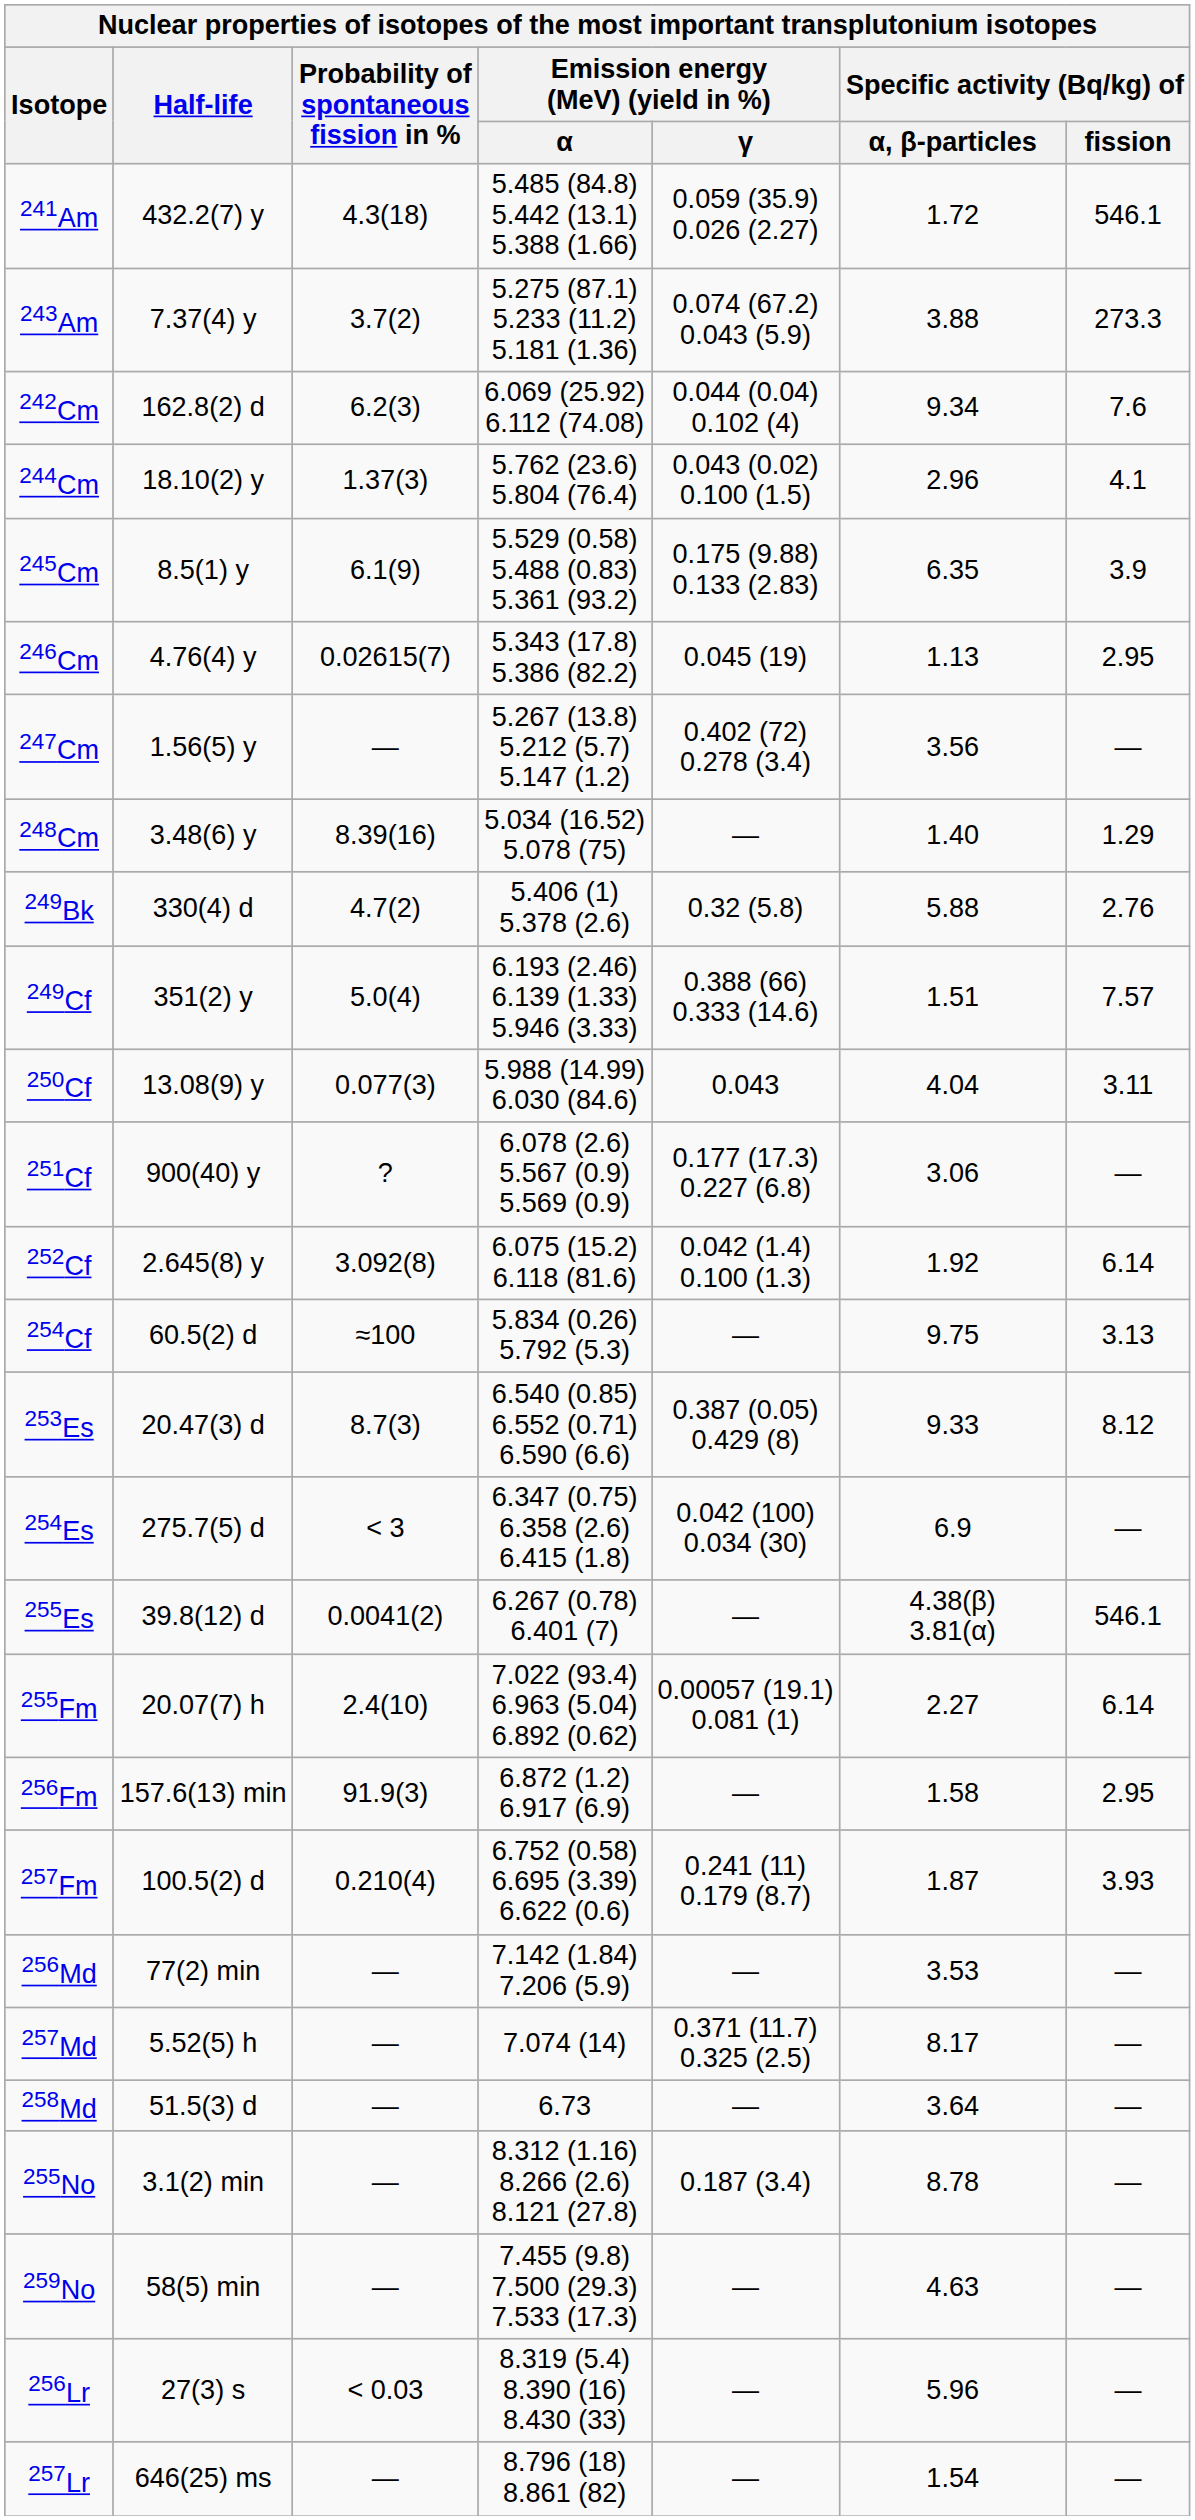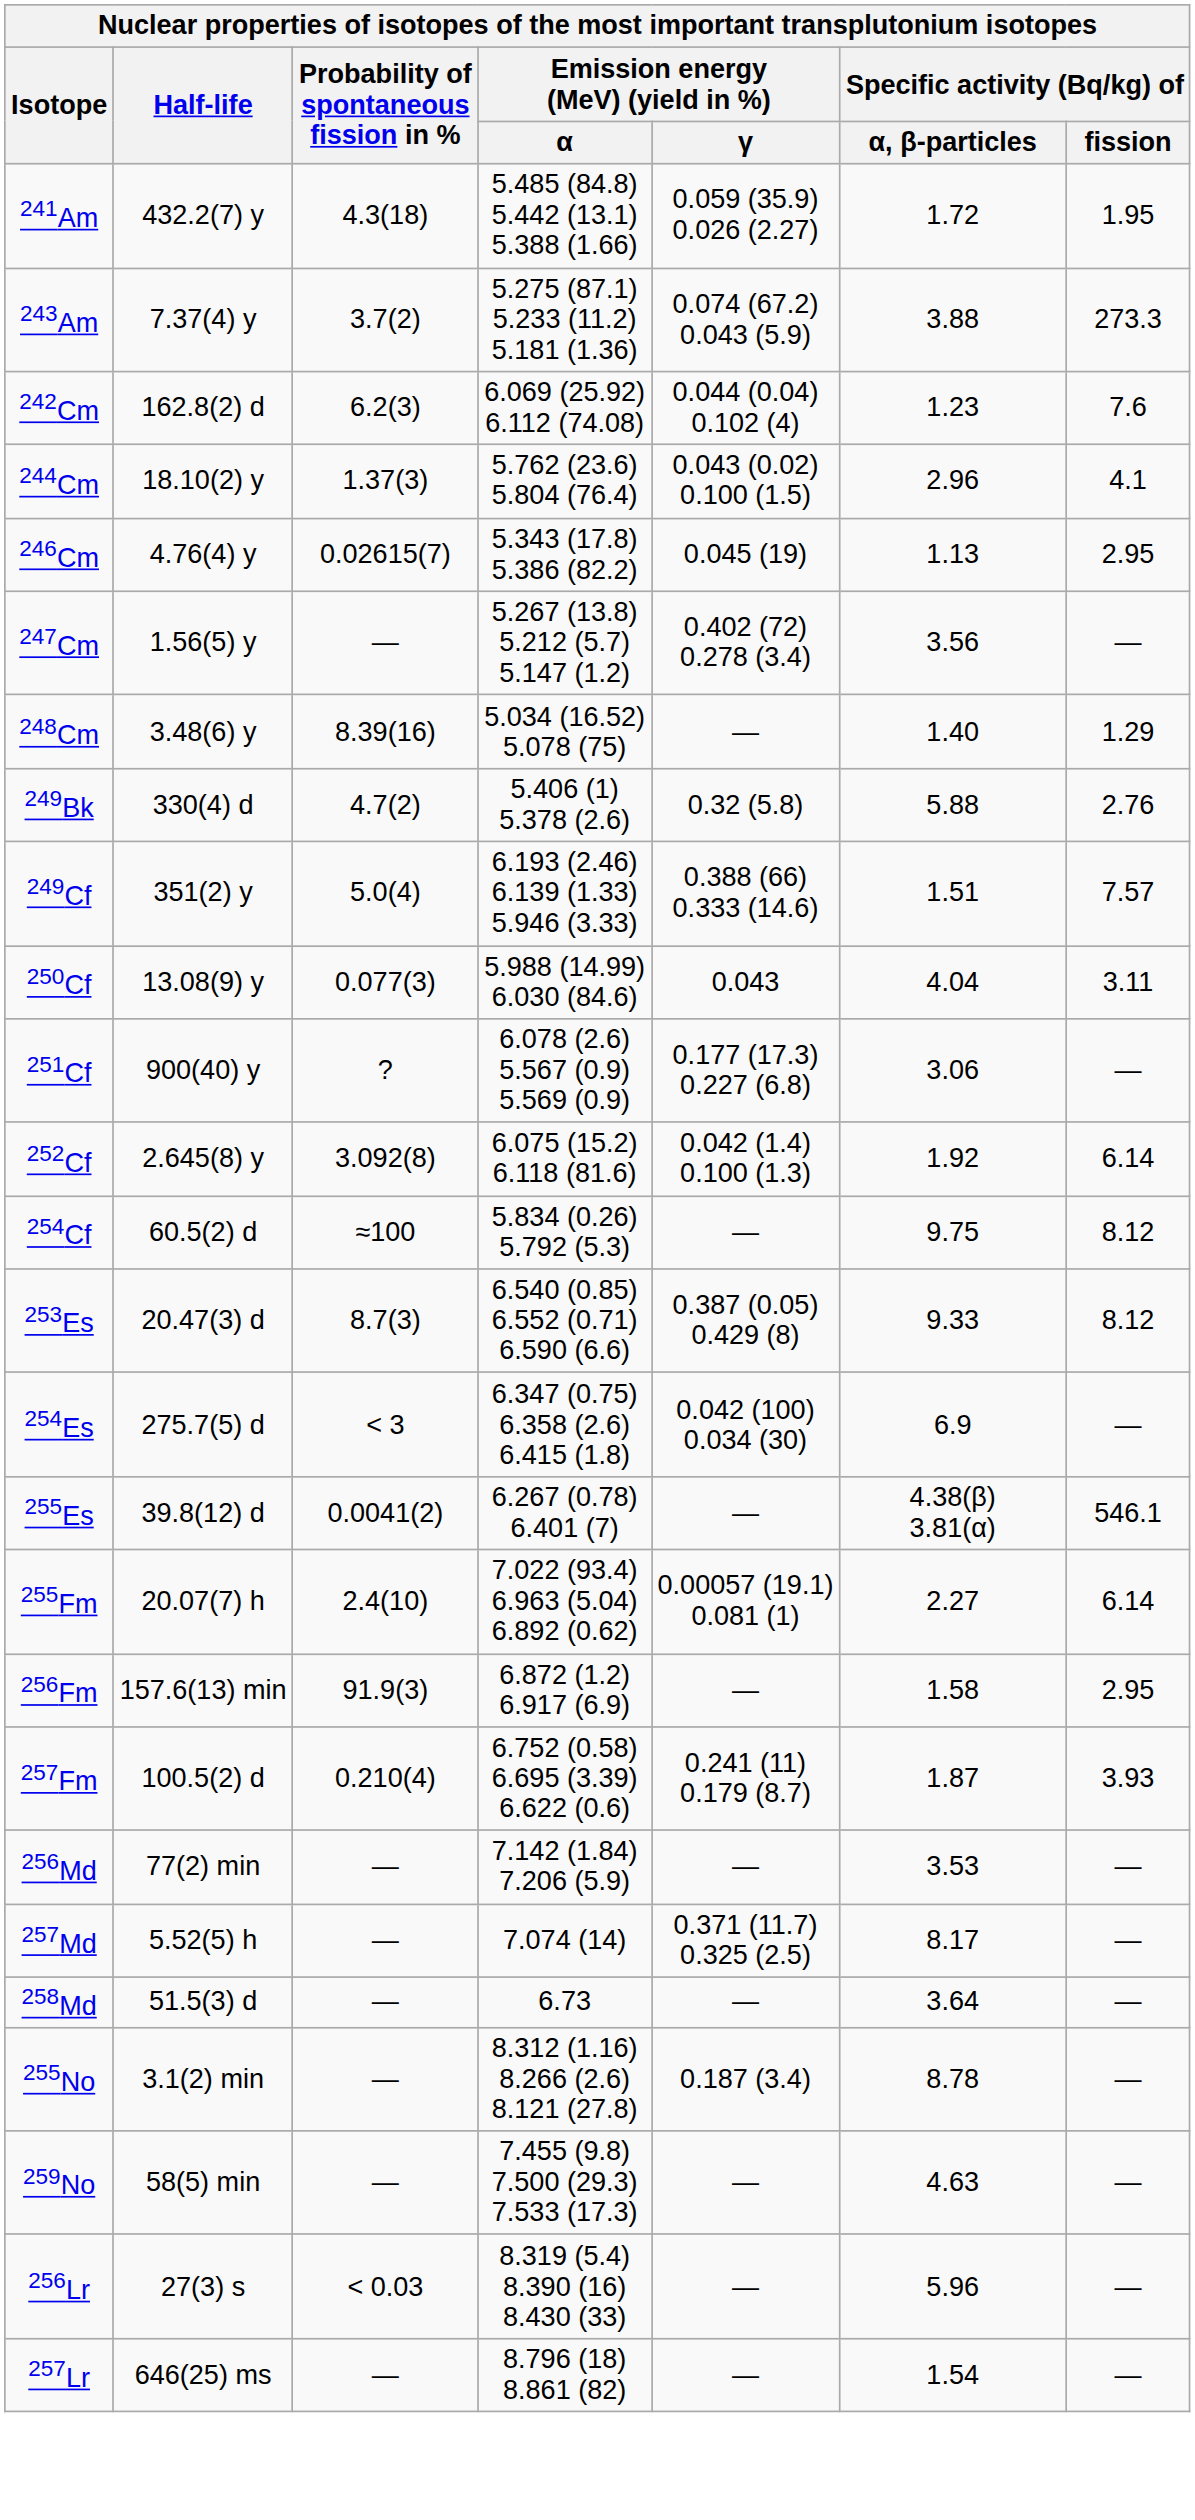241Am | Specific activity (Bq/kg) of / fission: 546.1 -> 1.95
242Cm | Specific activity (Bq/kg) of / α, β-particles: 9.34 -> 1.23
- row: 245Cm | 8.5(1) y | 6.1(9) | 5.529 (0.58) 5.488 (0.83) 5.361 (93.2) | 0.175 (9.88) 0.133 (2.83) | 6.35 | 3.9
254Cf | Specific activity (Bq/kg) of / fission: 3.13 -> 8.12
